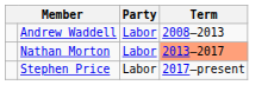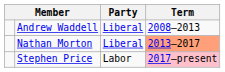Andrew Waddell | Party: Labor -> Liberal
Nathan Morton | Party: Labor -> Liberal
Stephen Price | Term: no background -> pink background
